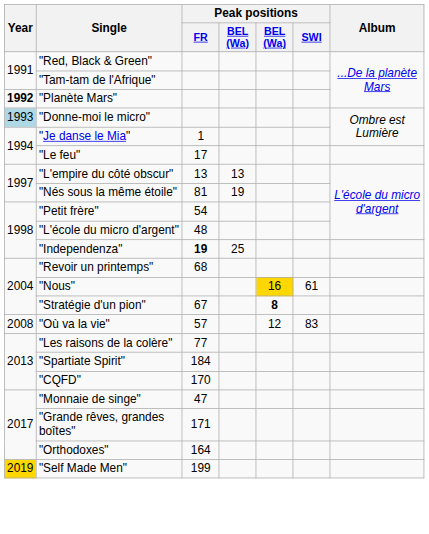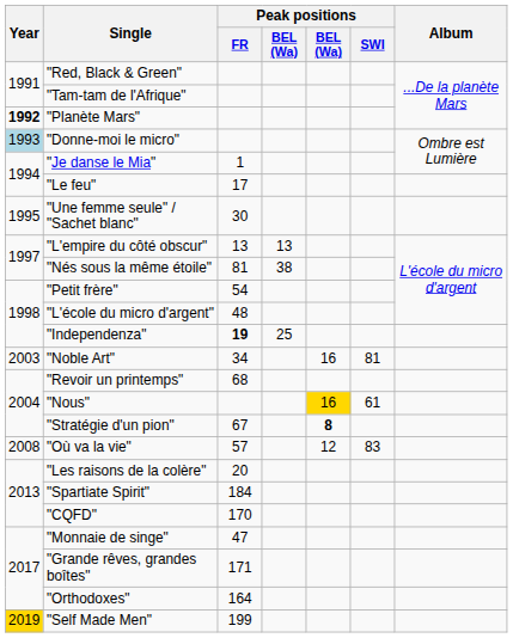+ row: 1995 | "Une femme seule" / "Sachet blanc" | 30
"Nés sous la même étoile" | column 4: 19 -> 38
+ row: 2003 | "Noble Art" | 34 | 16 | 81
"Les raisons de la colère" | Peak positions / FR: 77 -> 20
